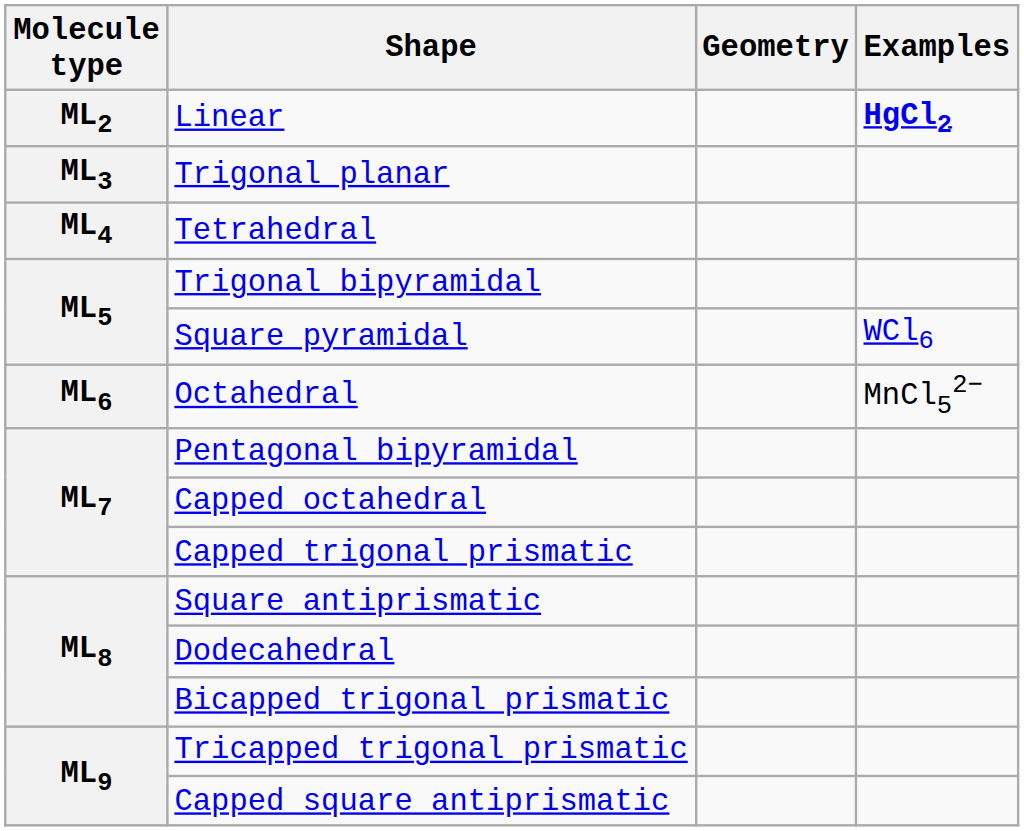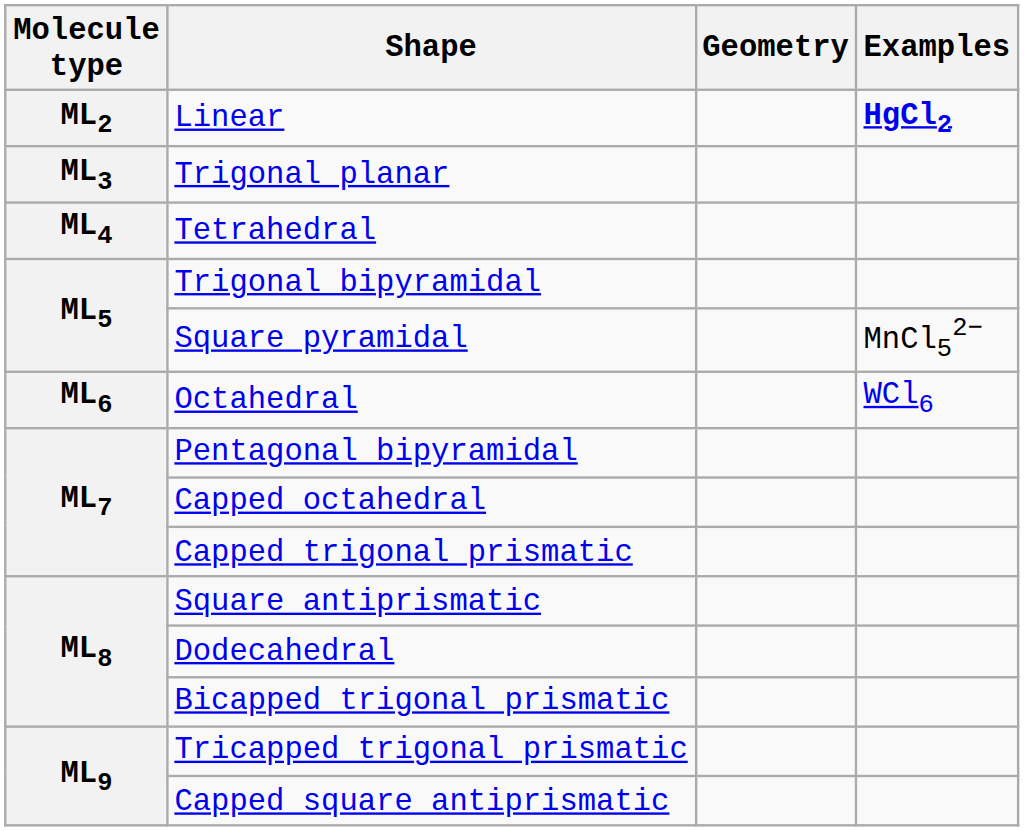Square pyramidal | Examples: WCl6 -> MnCl52−
Octahedral | Examples: MnCl52− -> WCl6
